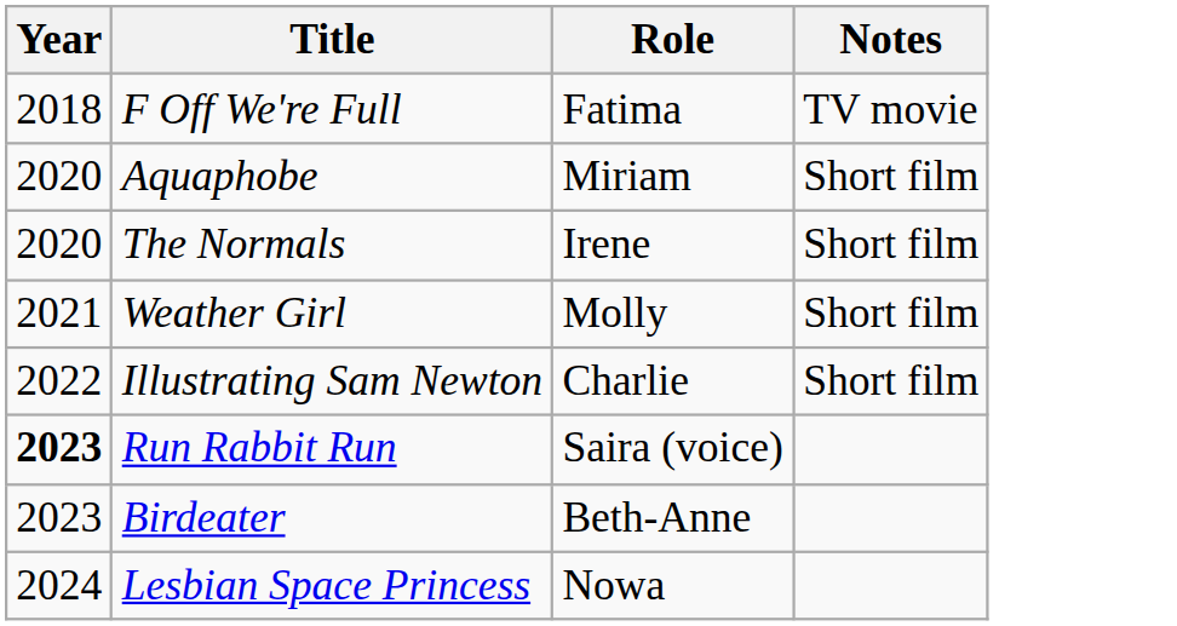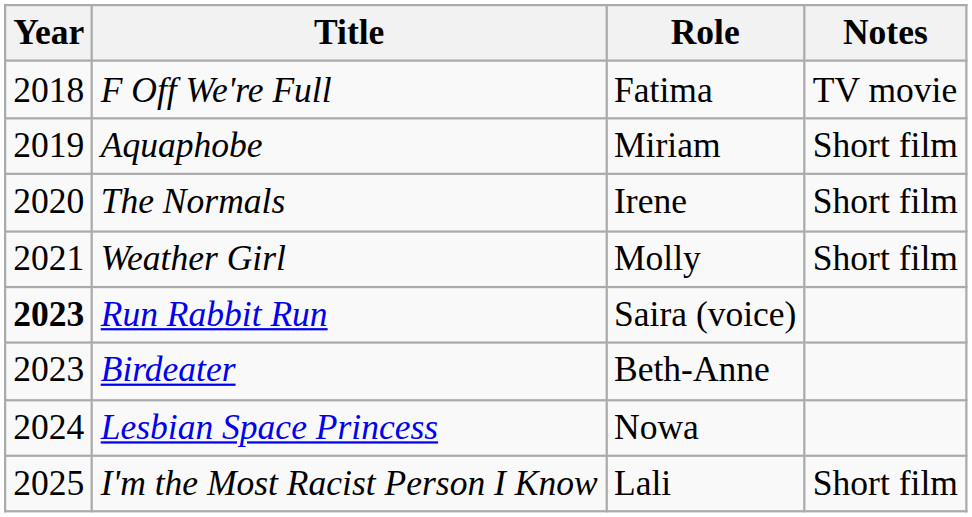Aquaphobe | Year: 2020 -> 2019
- row: 2022 | Illustrating Sam Newton | Charlie | Short film
+ row: 2025 | I'm the Most Racist Person I Know | Lali | Short film
